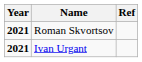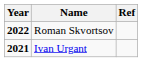Roman Skvortsov | Year: 2021 -> 2022
